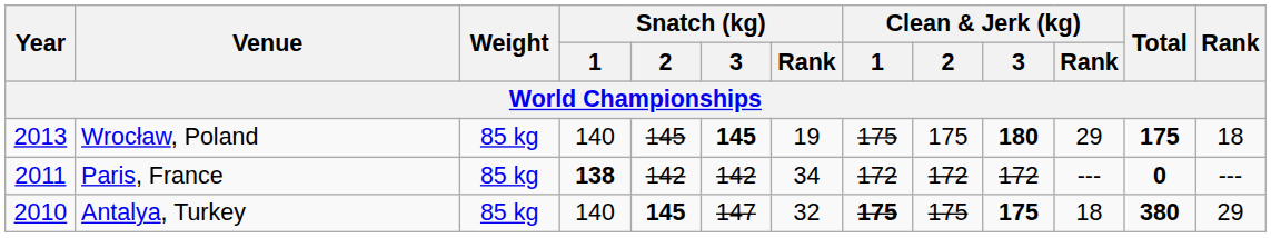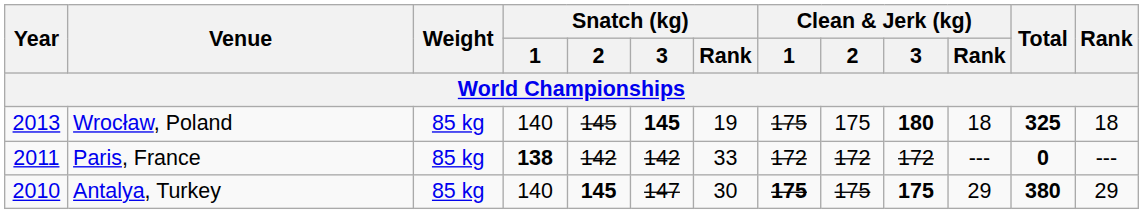Wrocław, Poland | Clean & Jerk (kg) / Rank: 29 -> 18
Wrocław, Poland | Total: 175 -> 325
Paris, France | Snatch (kg) / Rank: 34 -> 33
Antalya, Turkey | Snatch (kg) / Rank: 32 -> 30
Antalya, Turkey | Clean & Jerk (kg) / Rank: 18 -> 29
